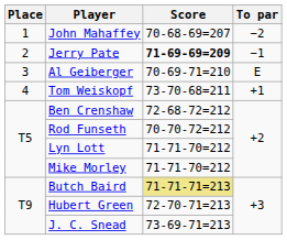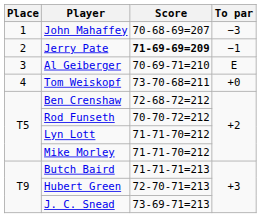John Mahaffey | To par: −2 -> −3
Tom Weiskopf | To par: +1 -> +0
Butch Baird | Score: khaki background -> no background
